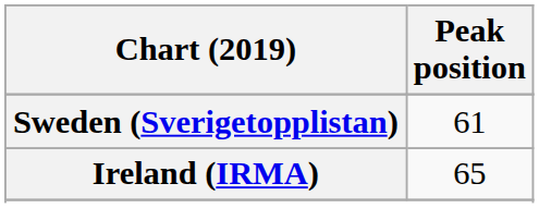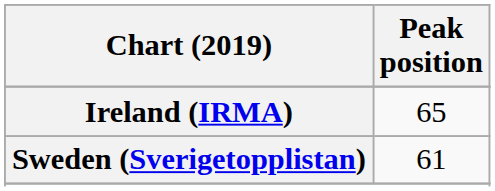rows swapped: Ireland (IRMA) <-> Sweden (Sverigetopplistan)
